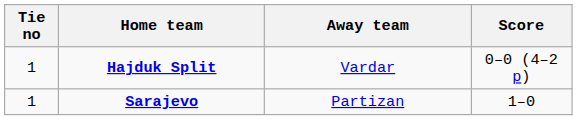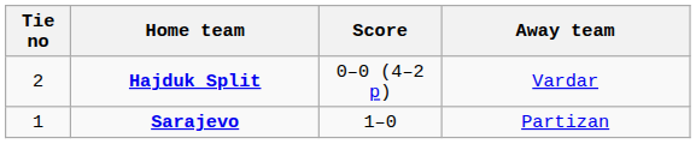columns swapped: Score <-> Away team
Hajduk Split | Tie no: 1 -> 2
